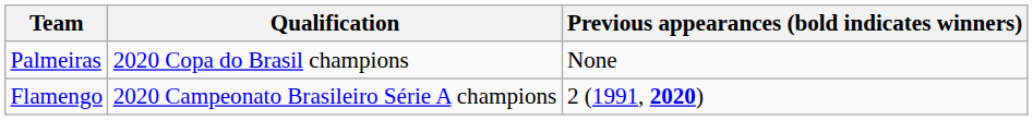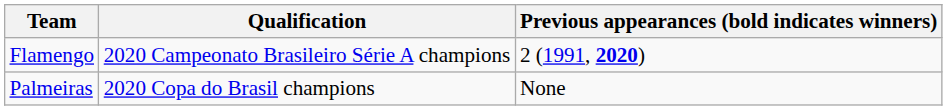rows swapped: Flamengo <-> Palmeiras
